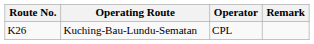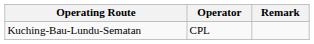- column: Route No. | K26
